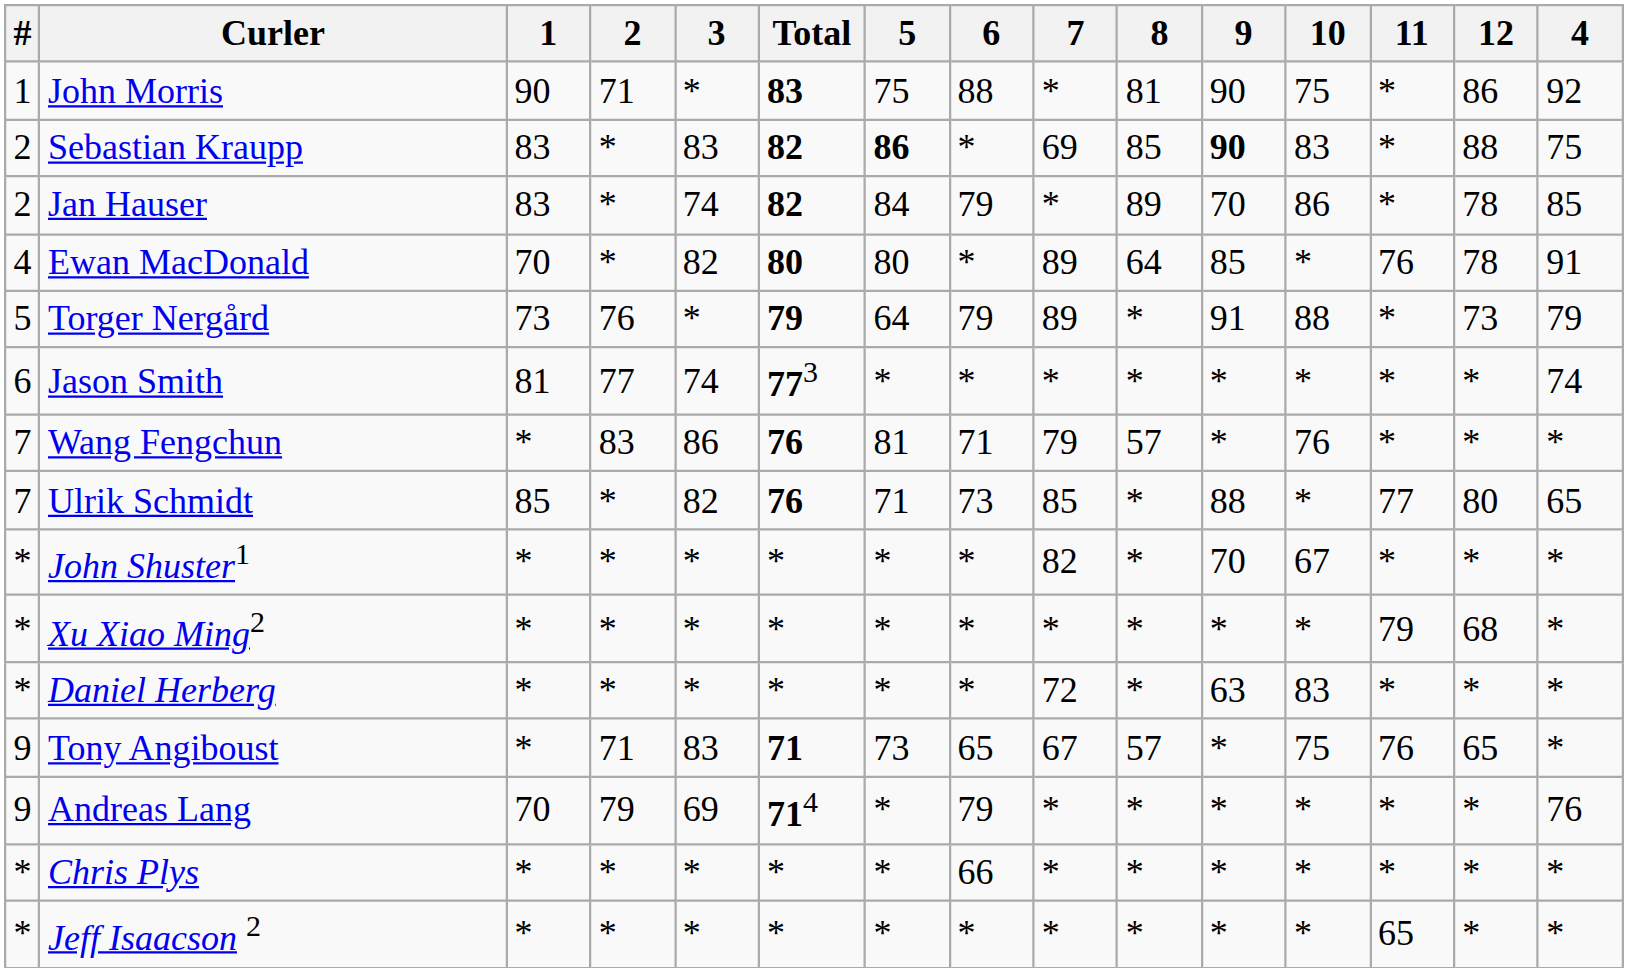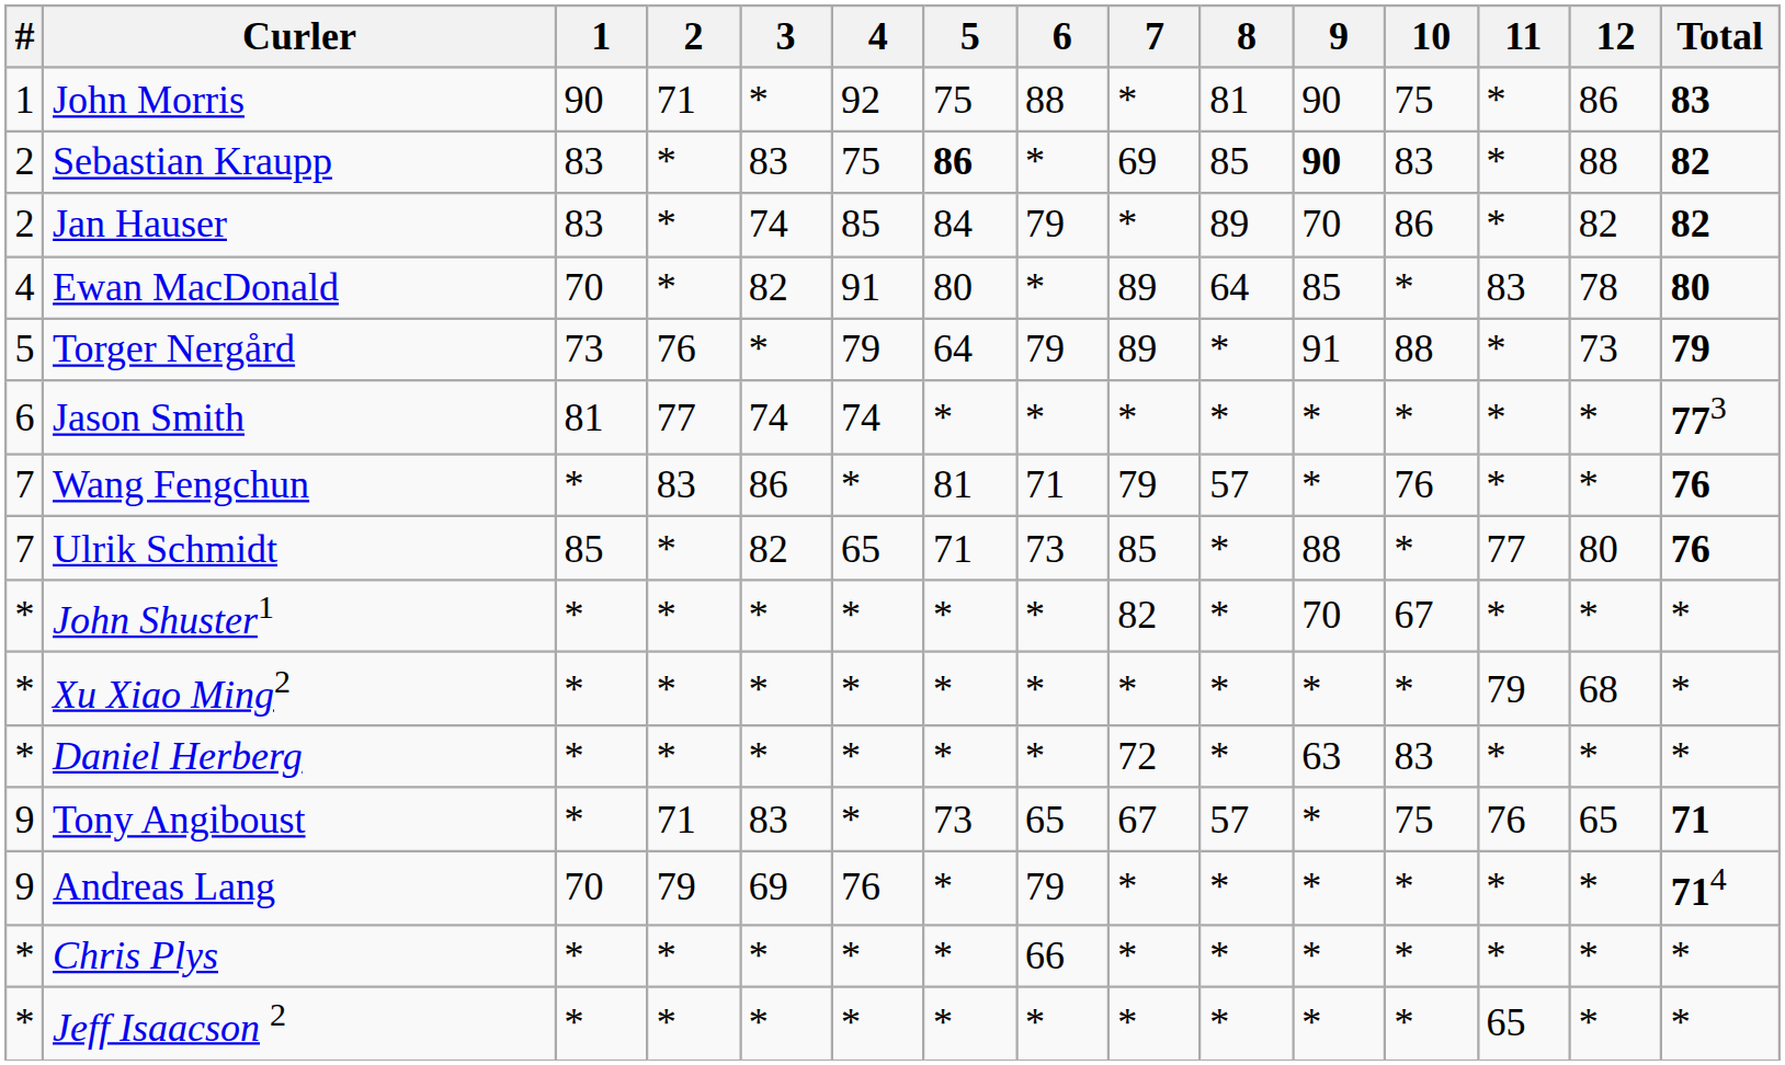columns swapped: 4 <-> Total
Jan Hauser | 12: 78 -> 82
Ewan MacDonald | 11: 76 -> 83
